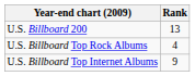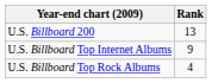rows swapped: U.S. Billboard Top Rock Albums <-> U.S. Billboard Top Internet Albums
